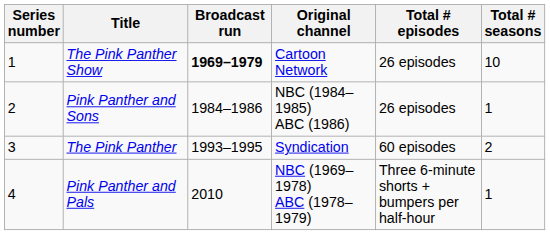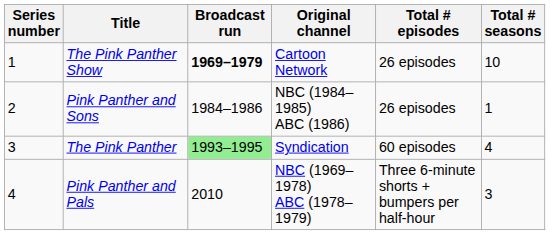The Pink Panther | Broadcast run: no background -> lightgreen background
The Pink Panther | Total # seasons: 2 -> 4
Pink Panther and Pals | Total # seasons: 1 -> 3
